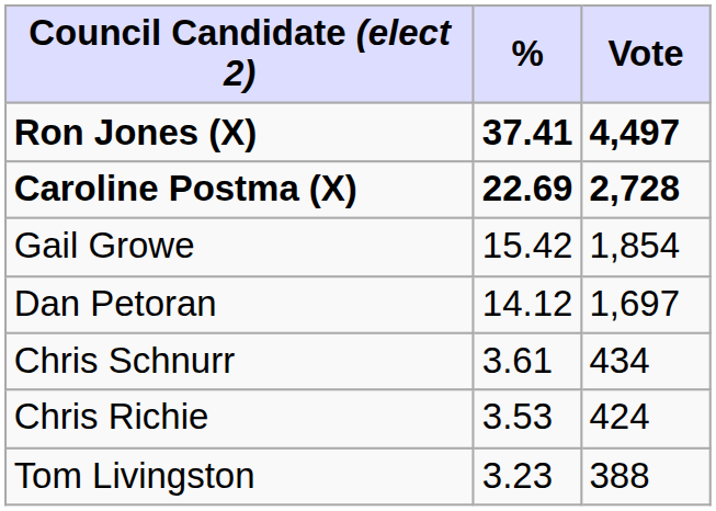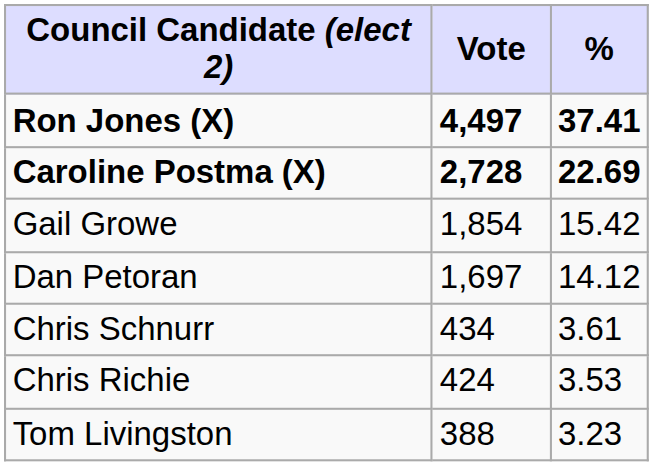columns swapped: Vote <-> %
